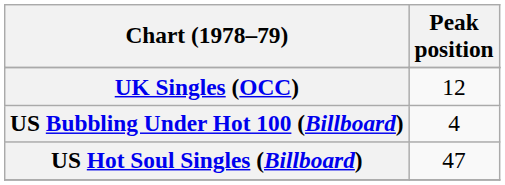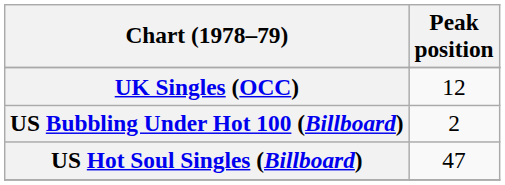US Bubbling Under Hot 100 (Billboard) | Peak position: 4 -> 2
